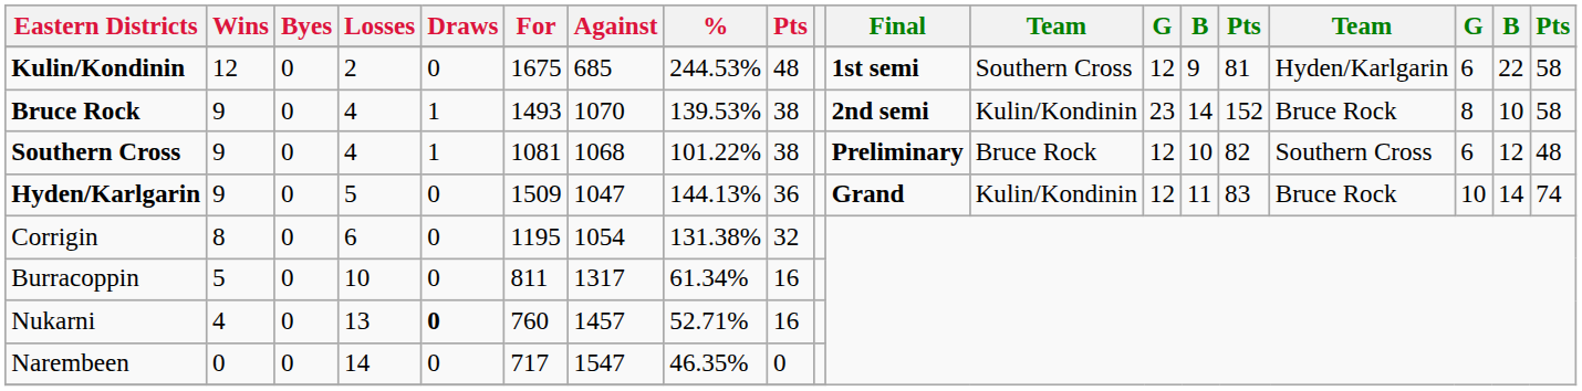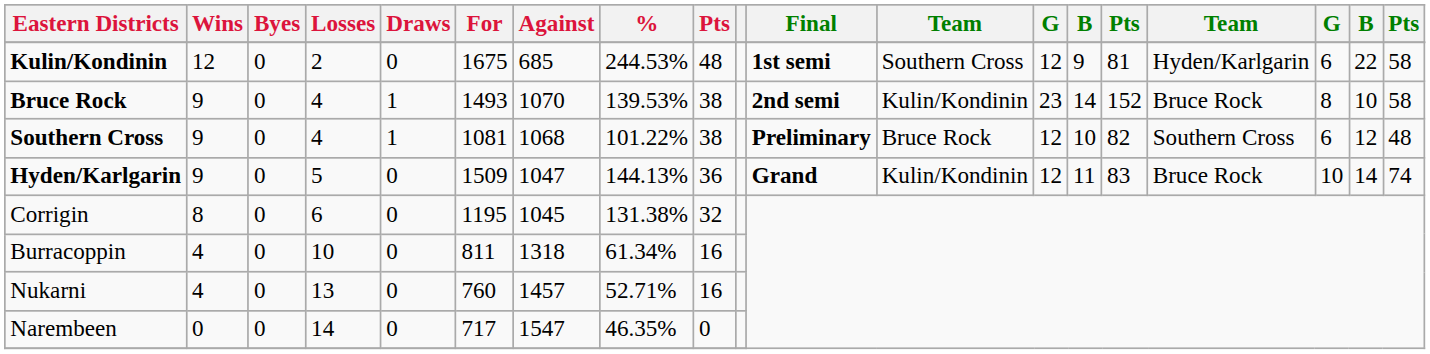Corrigin | Against: 1054 -> 1045
Burracoppin | Wins: 5 -> 4
Burracoppin | Against: 1317 -> 1318
Nukarni | Draws: bold -> normal
